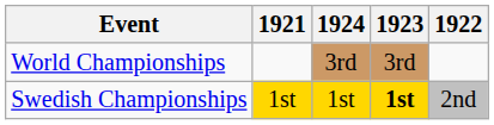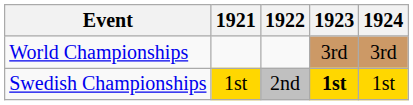columns swapped: 1922 <-> 1924
